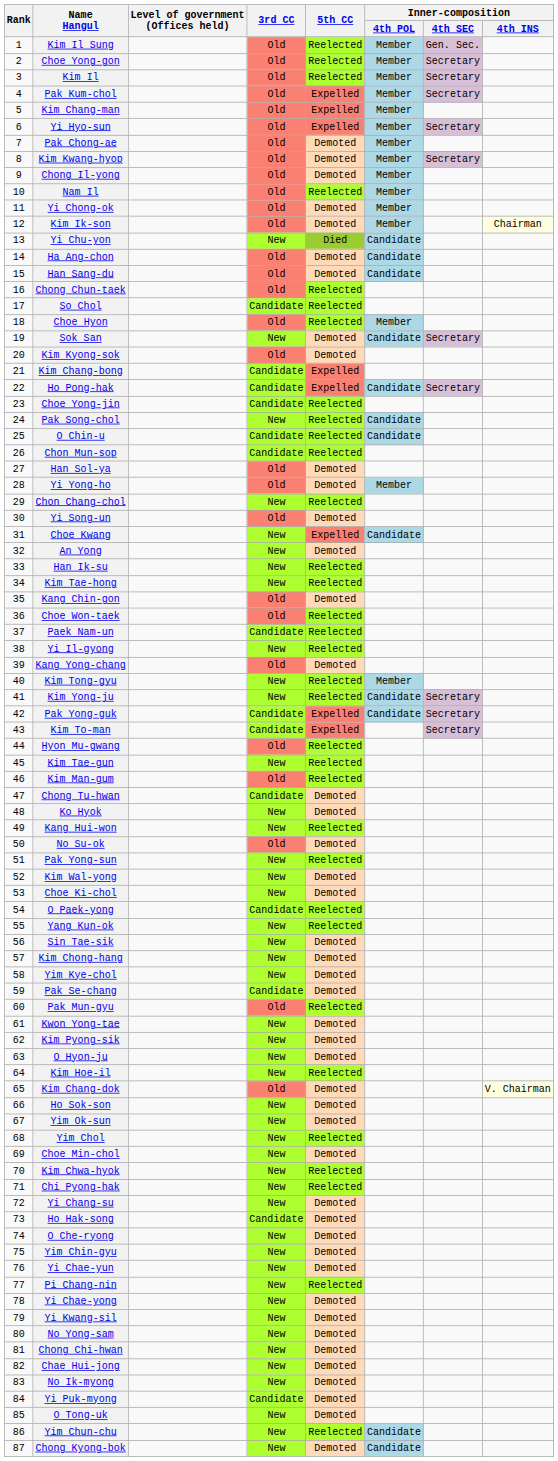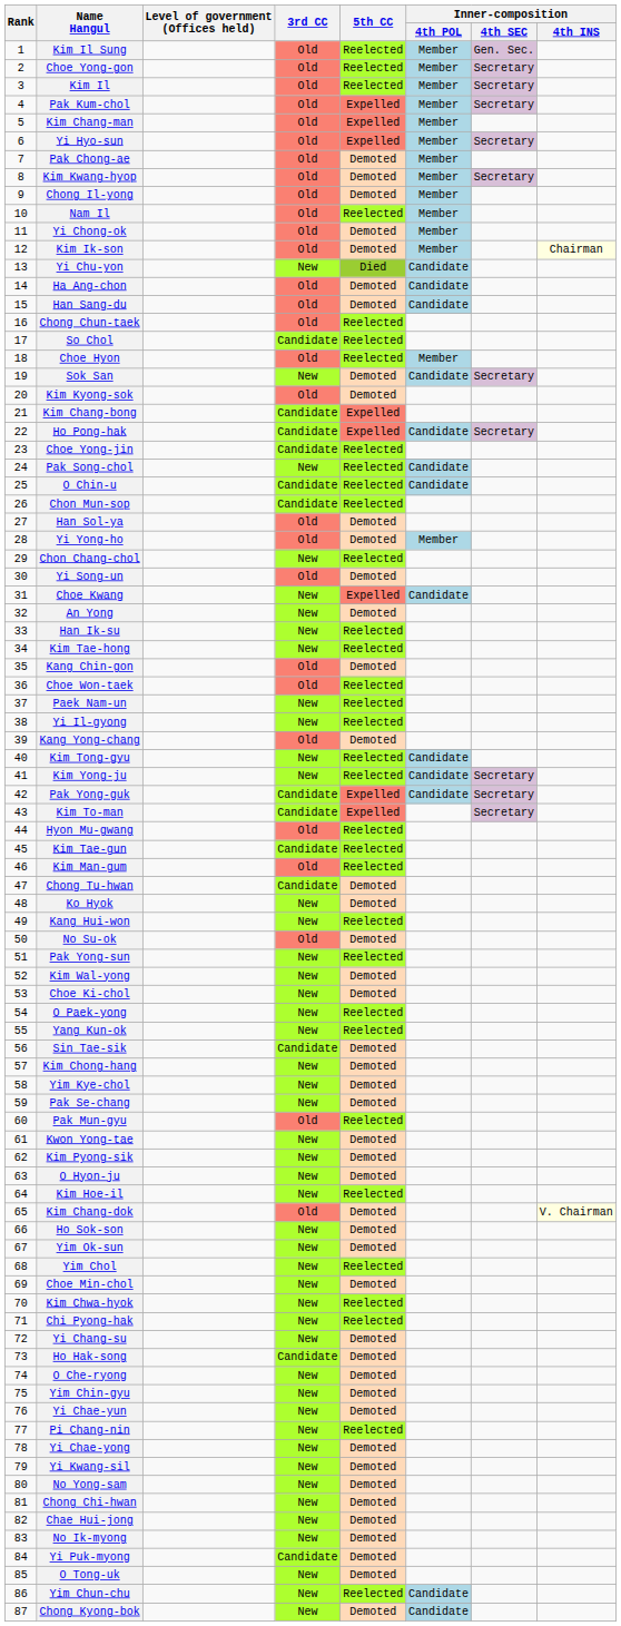Paek Nam-un | 3rd CC: Candidate -> New
Kim Tong-gyu | Inner-composition / 4th POL: Member -> Candidate
Kim Tae-gun | 3rd CC: New -> Candidate
O Paek-yong | 3rd CC: Candidate -> New
Sin Tae-sik | 3rd CC: New -> Candidate
Pak Se-chang | 3rd CC: Candidate -> New
